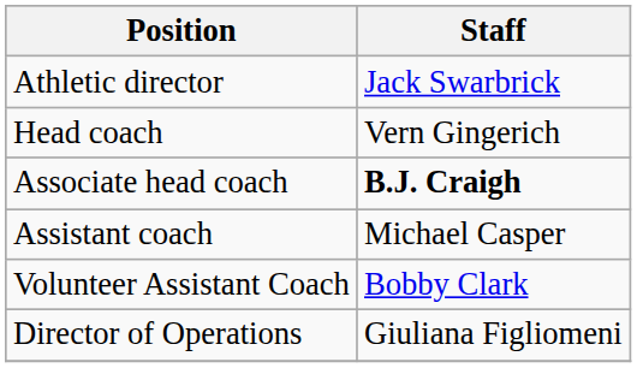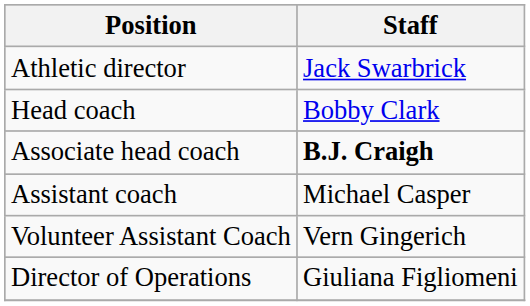Head coach | Staff: Vern Gingerich -> Bobby Clark
Volunteer Assistant Coach | Staff: Bobby Clark -> Vern Gingerich
